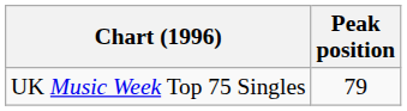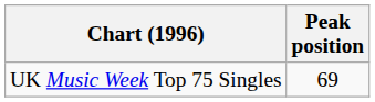UK Music Week Top 75 Singles | Peak position: 79 -> 69
